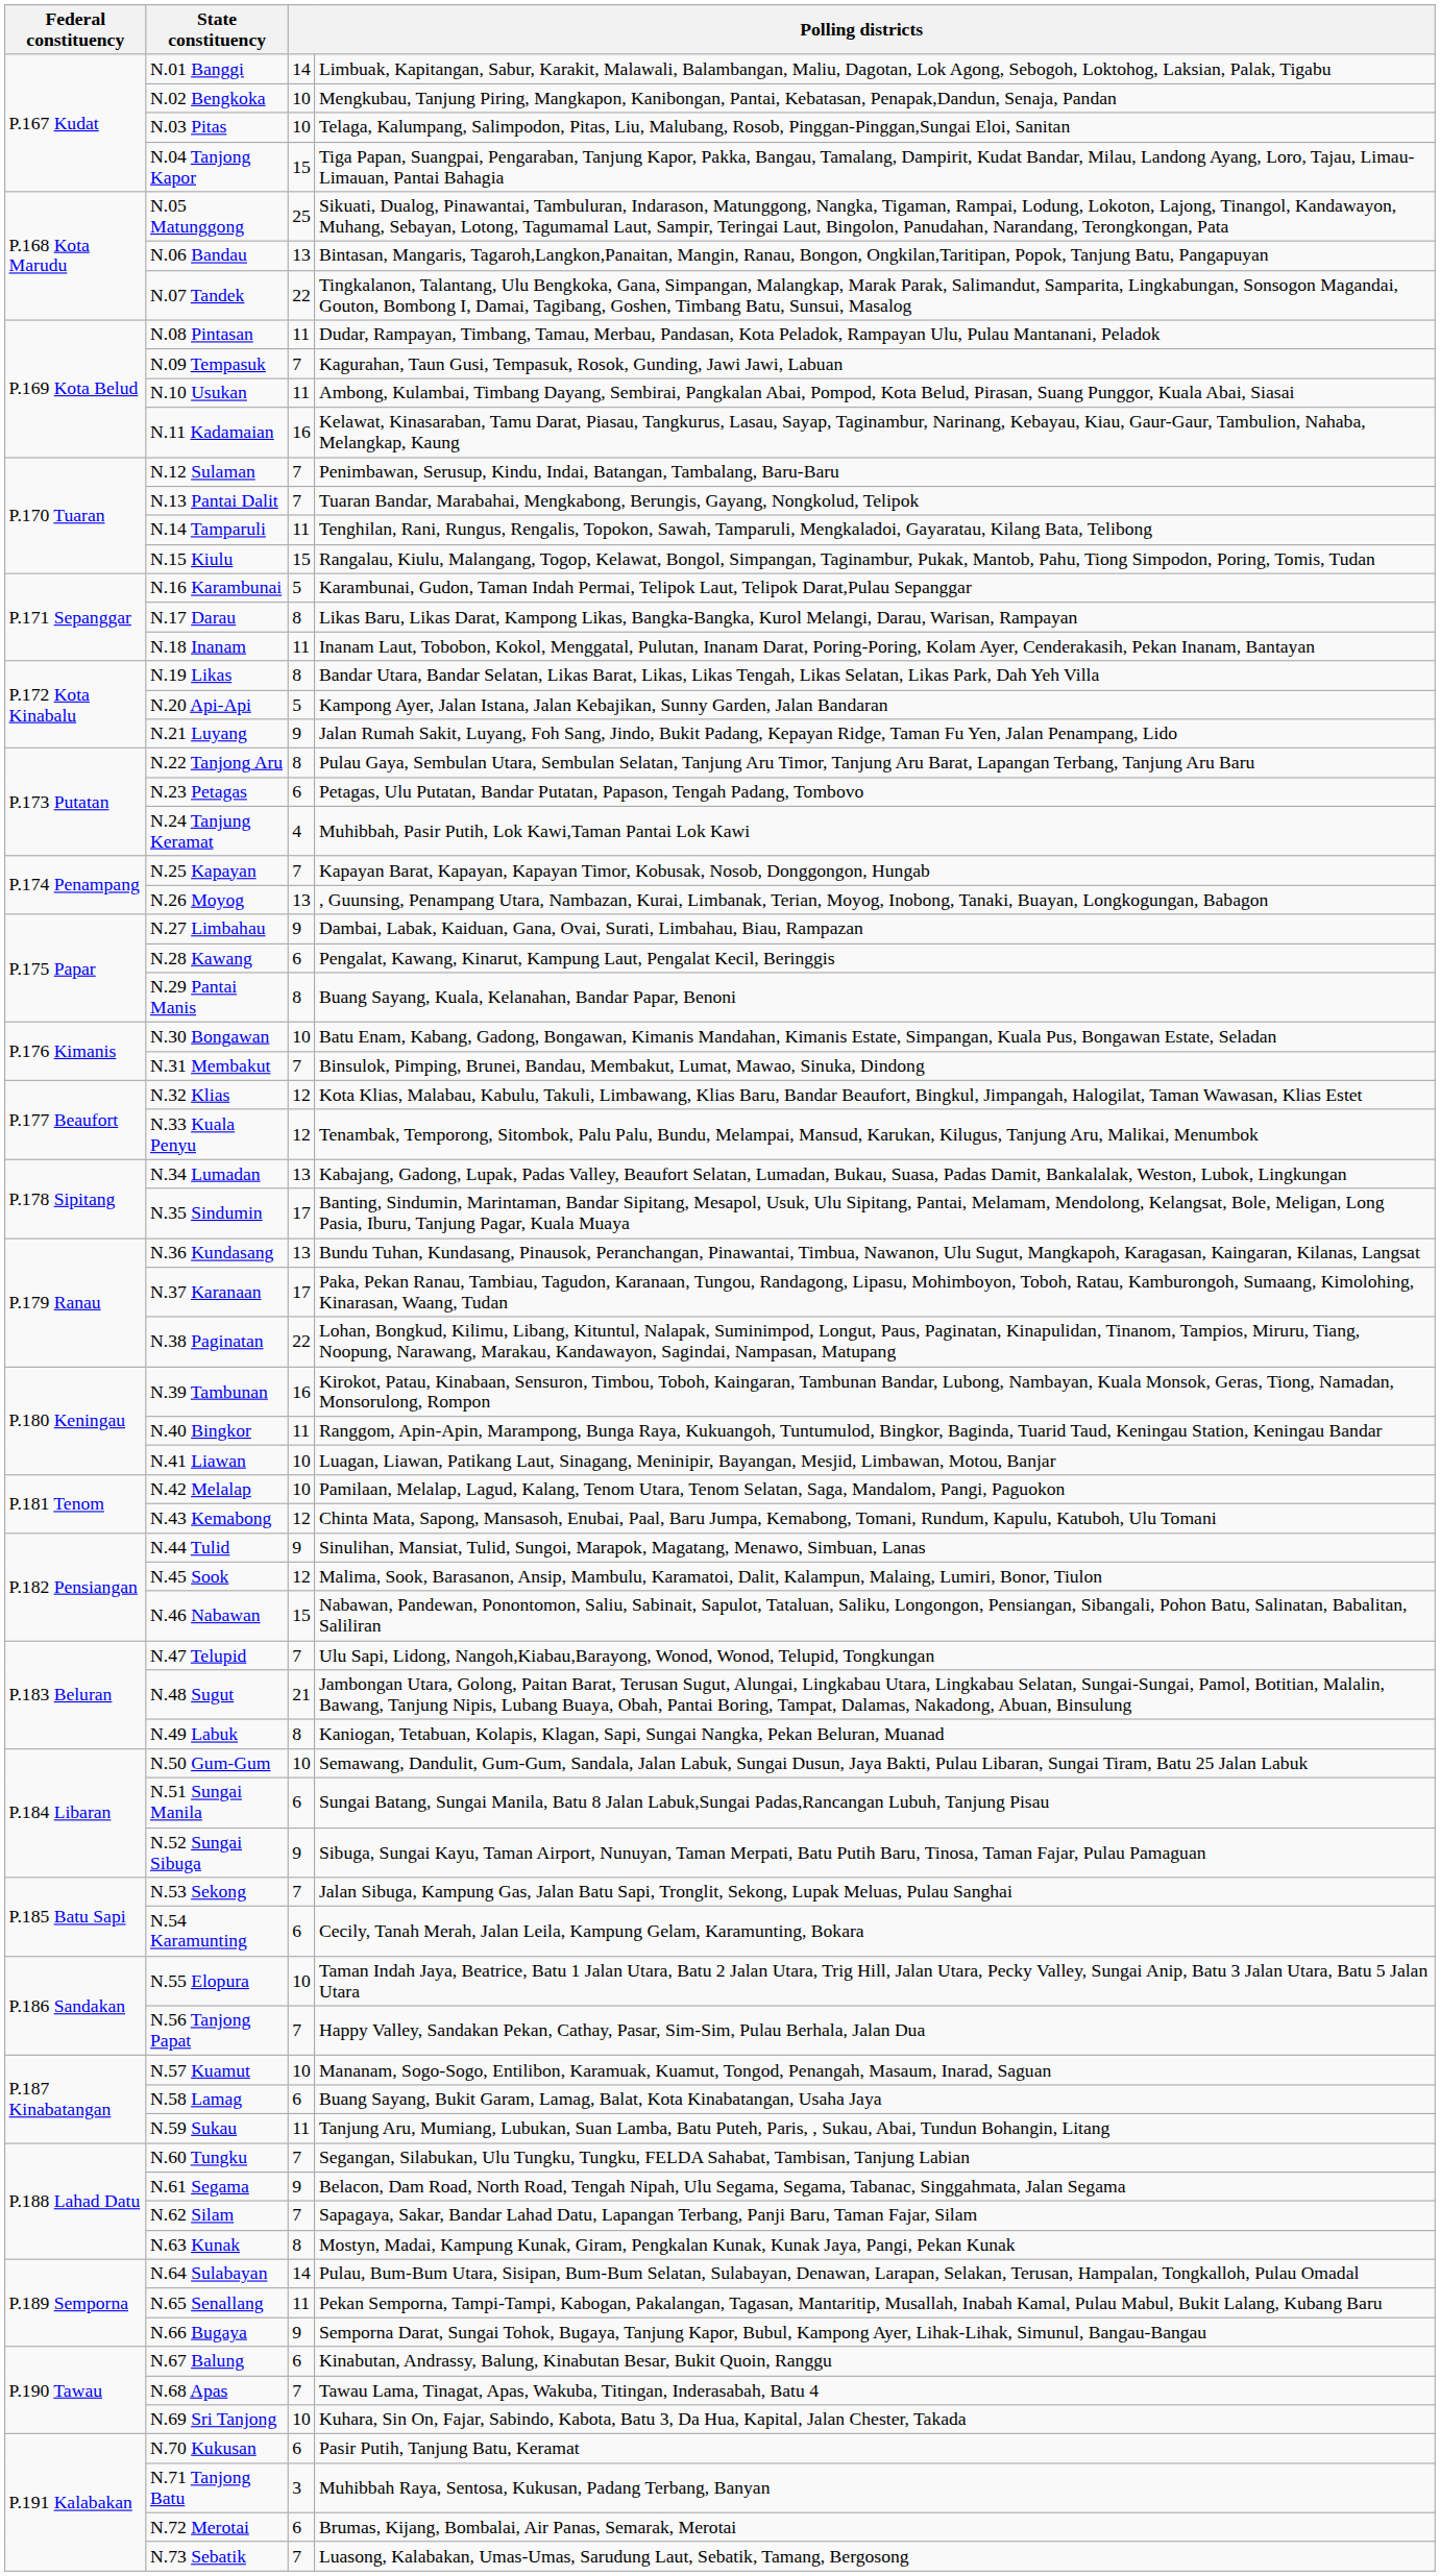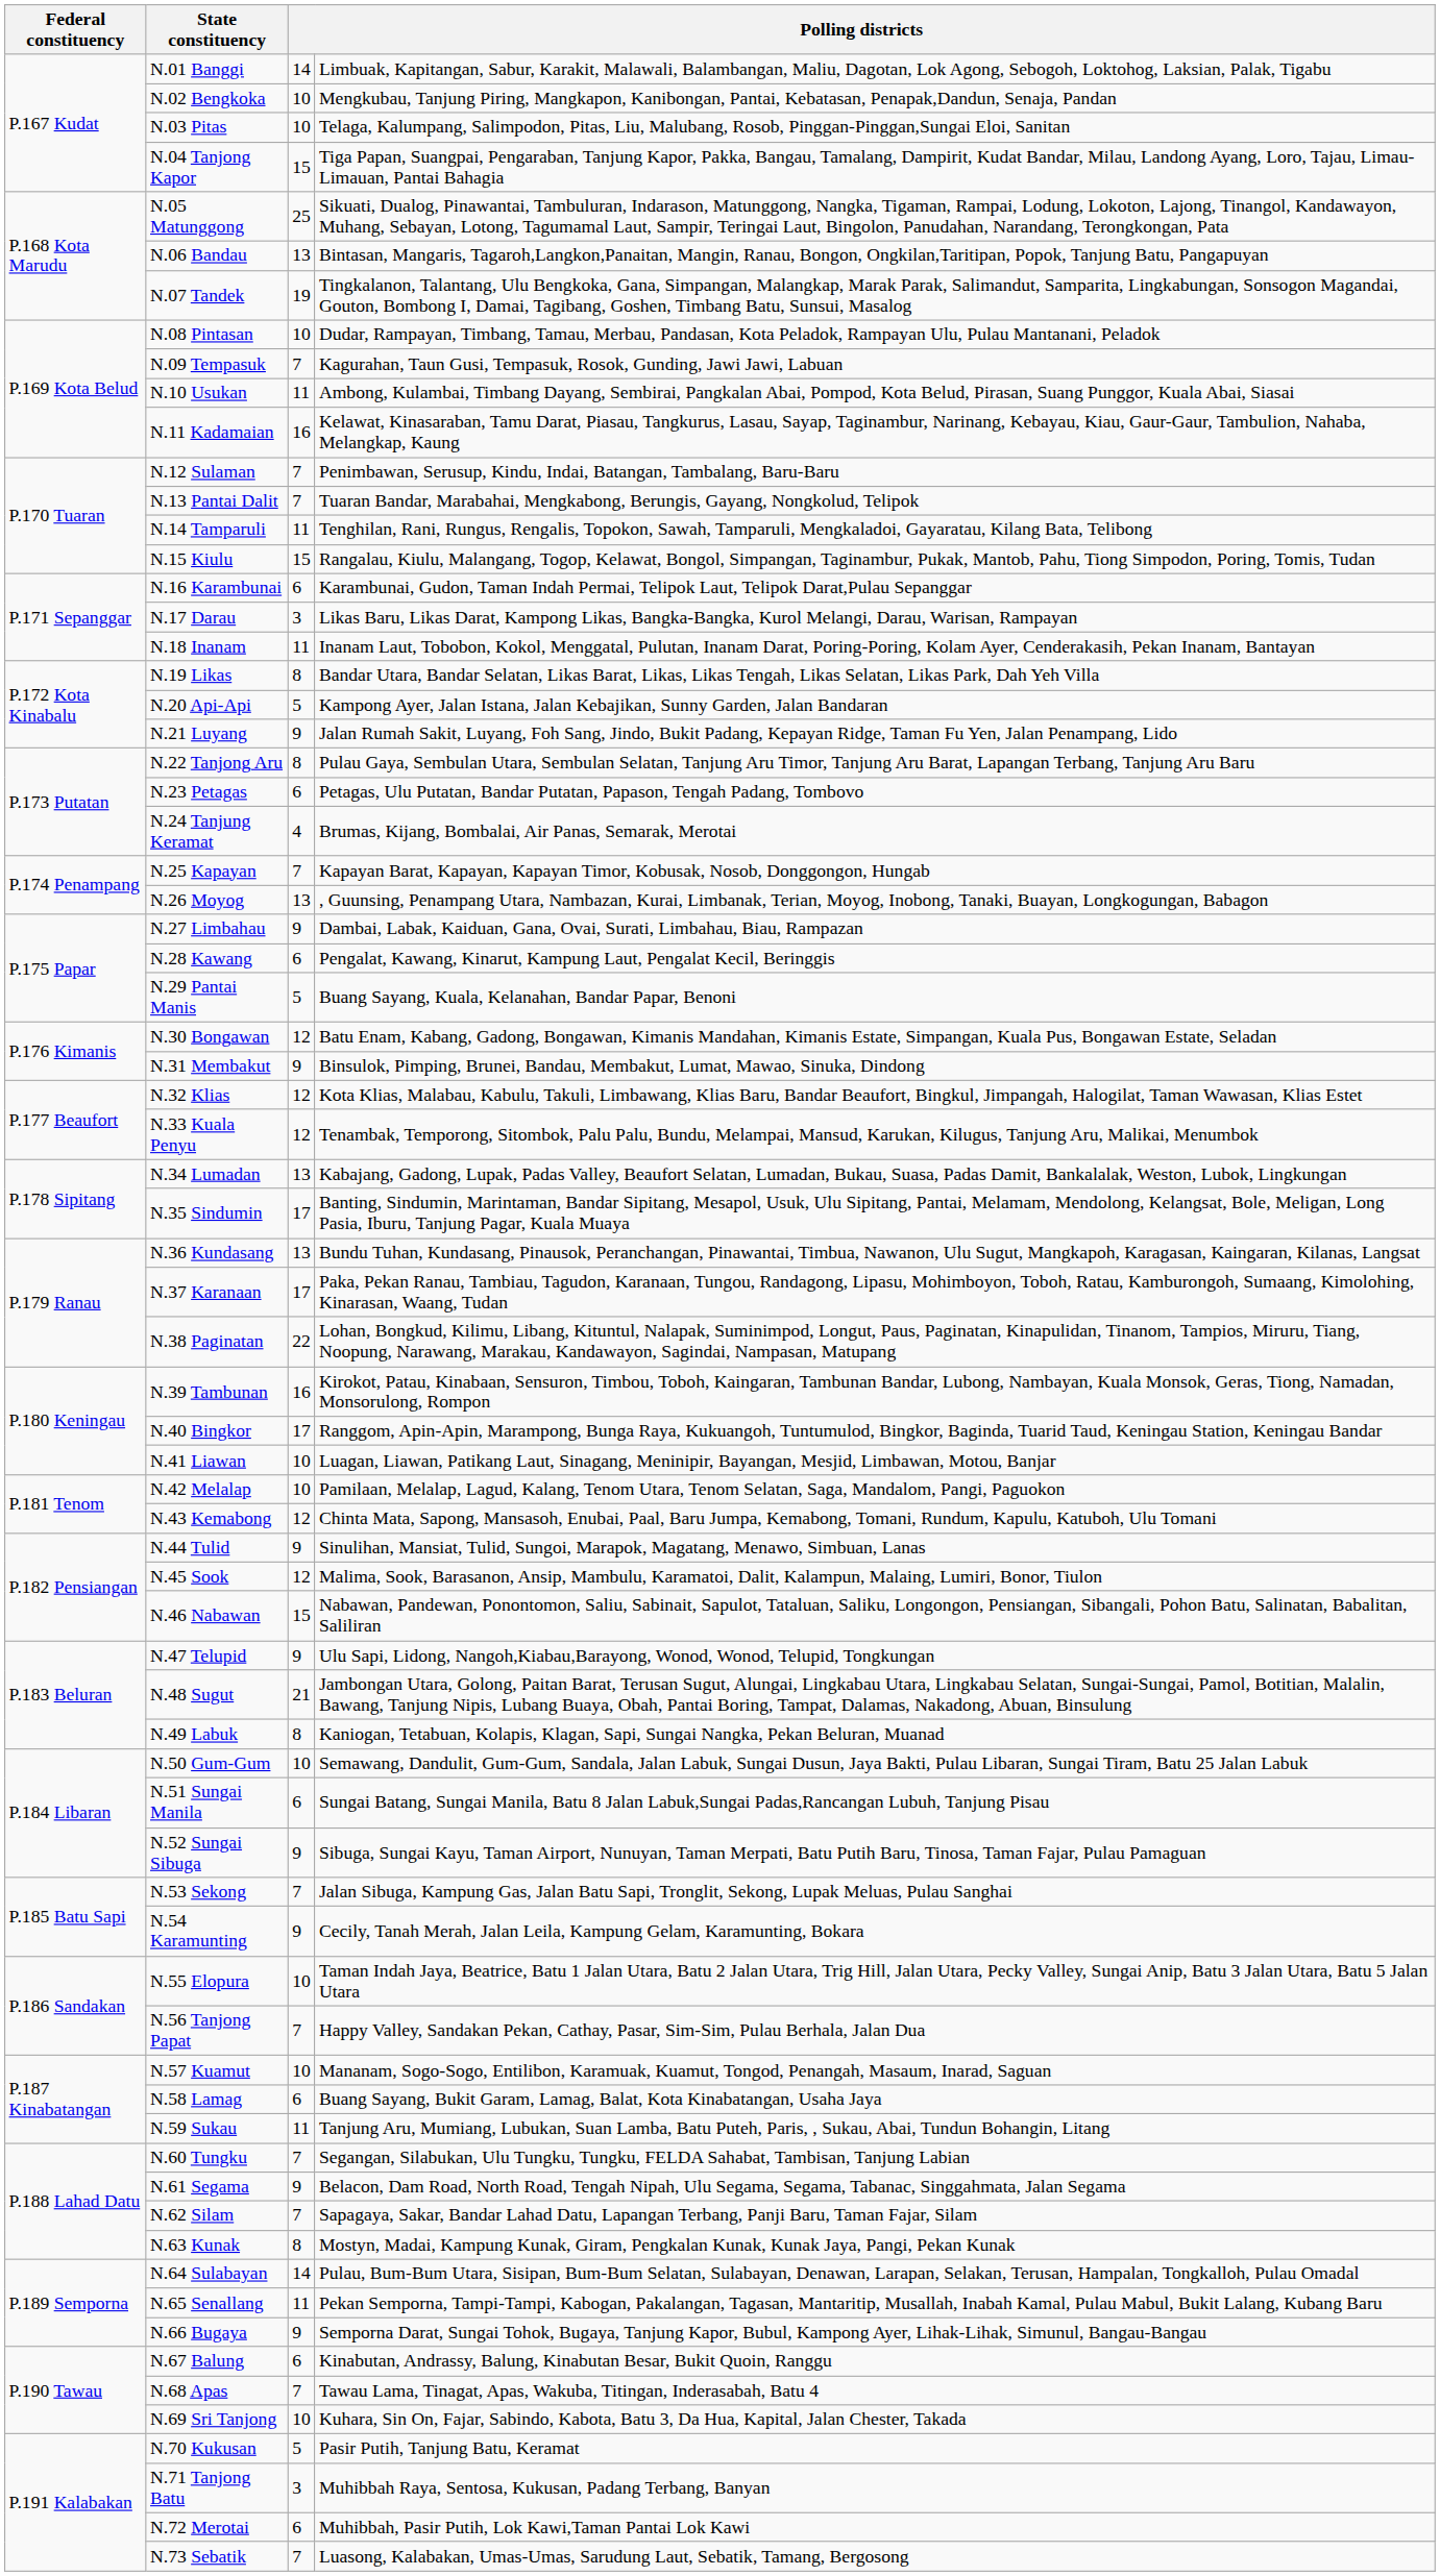N.07 Tandek | column 3: 22 -> 19
N.08 Pintasan | column 3: 11 -> 10
N.16 Karambunai | column 3: 5 -> 6
N.17 Darau | column 3: 8 -> 3
N.24 Tanjung Keramat | column 4: Muhibbah, Pasir Putih, Lok Kawi,Taman Pantai Lok Kawi -> Brumas, Kijang, Bombalai, Air Panas, Semarak, Merotai
N.29 Pantai Manis | column 3: 8 -> 5
N.30 Bongawan | column 3: 10 -> 12
N.31 Membakut | column 3: 7 -> 9
N.40 Bingkor | column 3: 11 -> 17
N.47 Telupid | column 3: 7 -> 9
N.54 Karamunting | column 3: 6 -> 9
N.70 Kukusan | column 3: 6 -> 5
N.72 Merotai | column 4: Brumas, Kijang, Bombalai, Air Panas, Semarak, Merotai -> Muhibbah, Pasir Putih, Lok Kawi,Taman Pantai Lok Kawi
